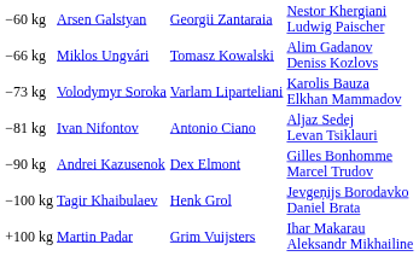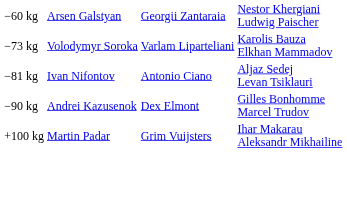- row: −66 kg | Miklos Ungvári | Tomasz Kowalski | Alim Gadanov Deniss Kozlovs
- row: −100 kg | Tagir Khaibulaev | Henk Grol | Jevgeņijs Borodavko Daniel Brata
